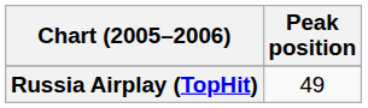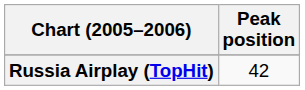Russia Airplay (TopHit) | Peak position: 49 -> 42
